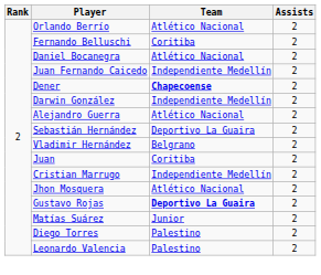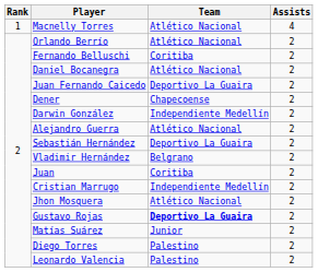+ row: 1 | Macnelly Torres | Atlético Nacional | 4
Juan Fernando Caicedo | Team: Independiente Medellín -> Deportivo La Guaira
Dener | Team: bold -> normal
